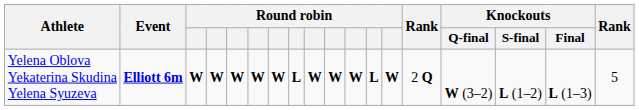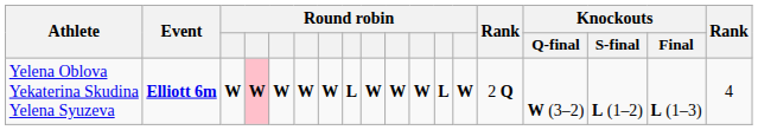Yelena Oblova Yekaterina Skudina Yelena Syuzeva | column 4: no background -> pink background
Yelena Oblova Yekaterina Skudina Yelena Syuzeva | column 18: 5 -> 4
